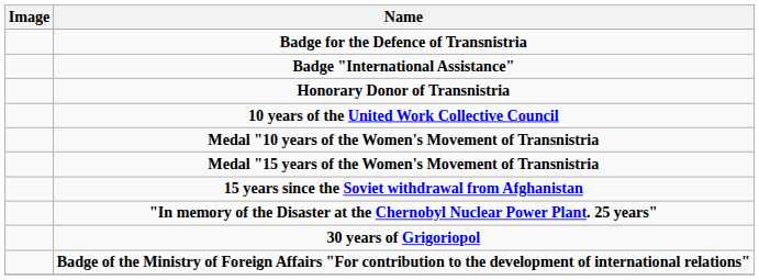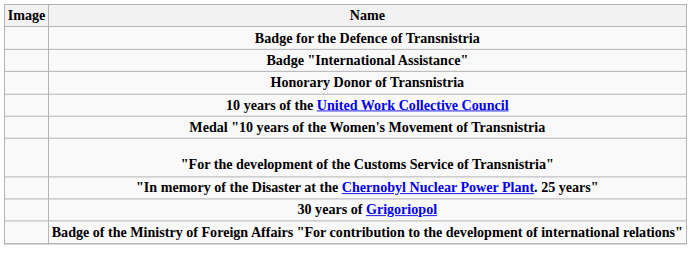- row: Medal "15 years of the Women's Movement of Transnistria
- row: 15 years since the Soviet withdrawal from Afghanistan
+ row: "For the development of the Customs Service of Transnistria"
